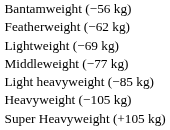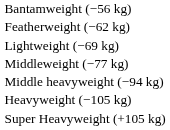- row: Light heavyweight (−85 kg)
+ row: Middle heavyweight (−94 kg)
